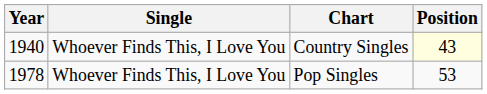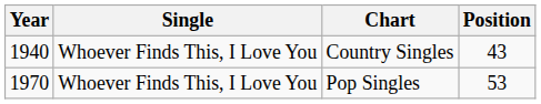Country Singles | Position: lightyellow background -> no background
Pop Singles | Year: 1978 -> 1970
